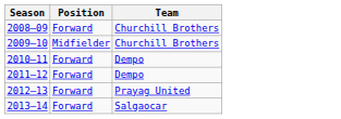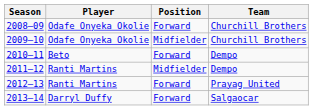+ column: Player | Odafe Onyeka Okolie | Odafe Onyeka Okolie | Beto | Ranti Martins | Ranti Martins | Darryl Duffy
2011–12 | Position: Forward -> Midfielder
